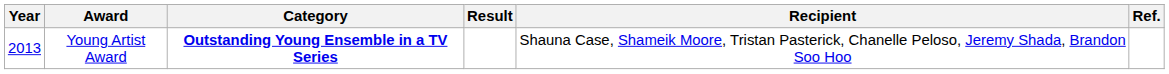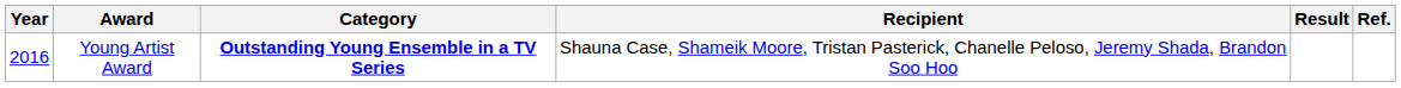columns swapped: Recipient <-> Result
Young Artist Award | Year: 2013 -> 2016
